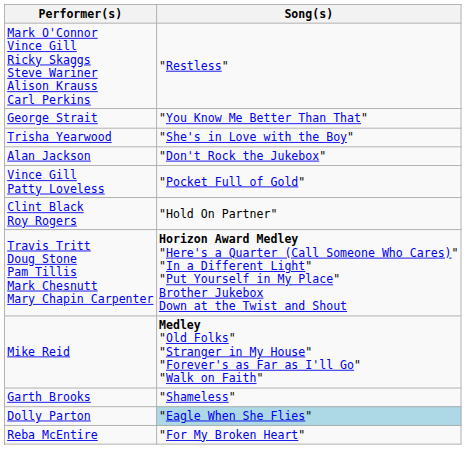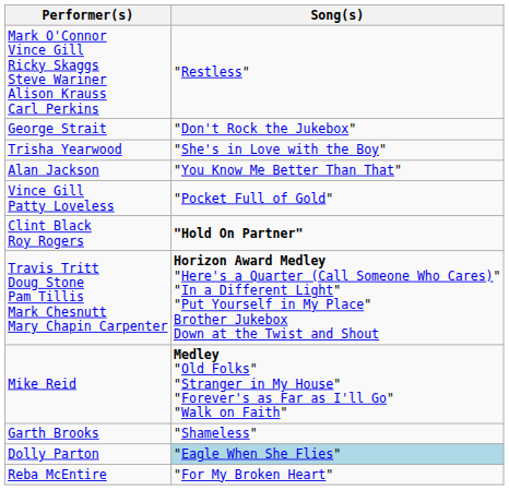George Strait | Song(s): "You Know Me Better Than That" -> "Don't Rock the Jukebox"
Alan Jackson | Song(s): "Don't Rock the Jukebox" -> "You Know Me Better Than That"
Clint Black Roy Rogers | Song(s): normal -> bold
